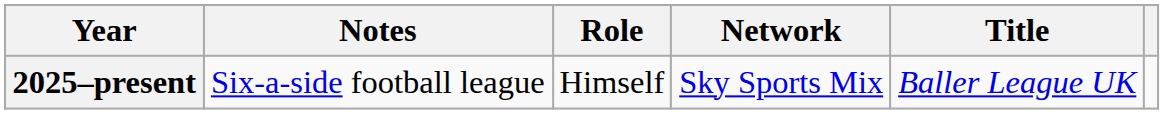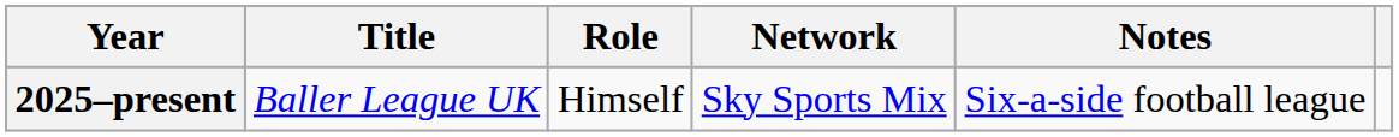columns swapped: Title <-> Notes
